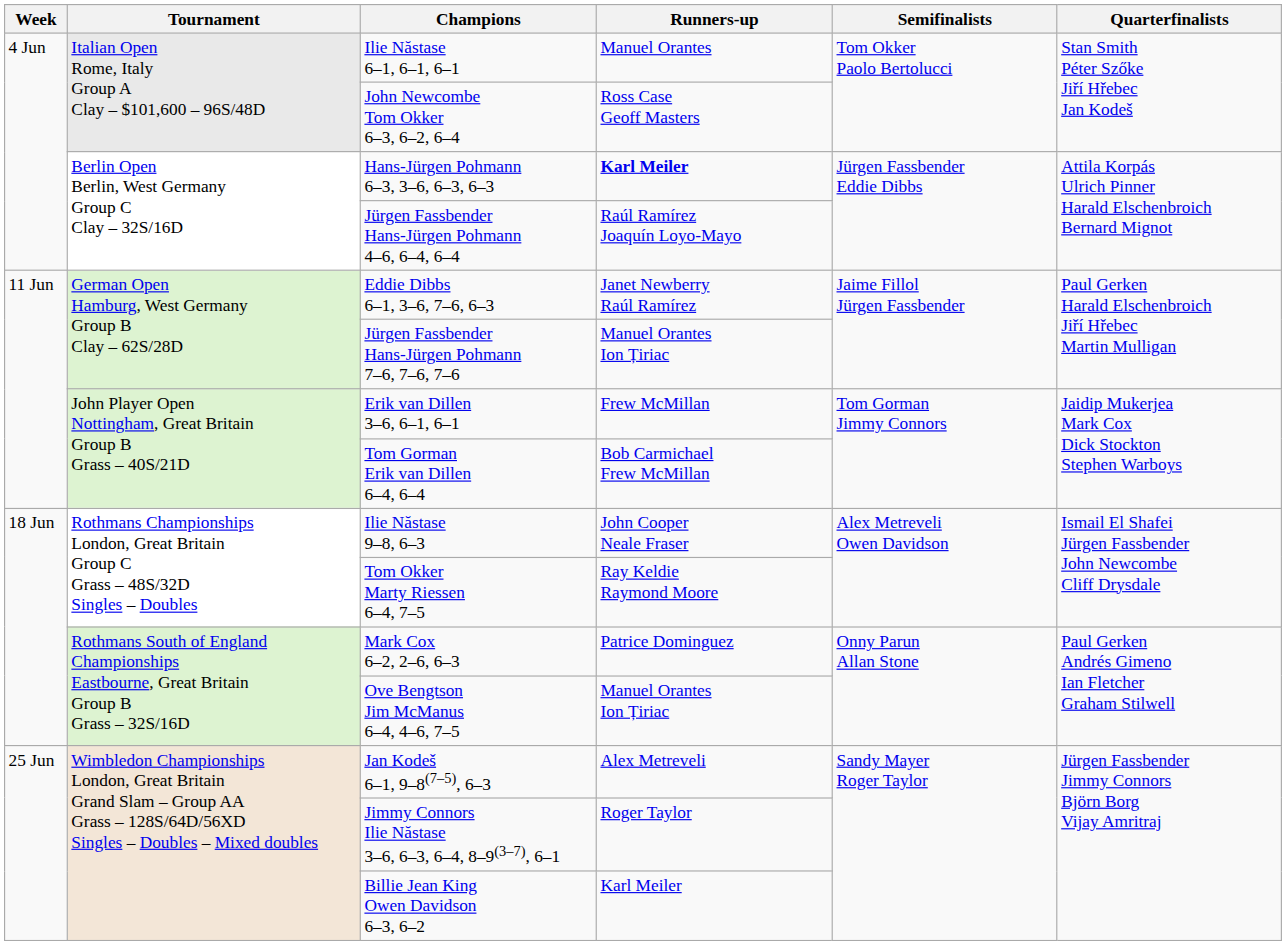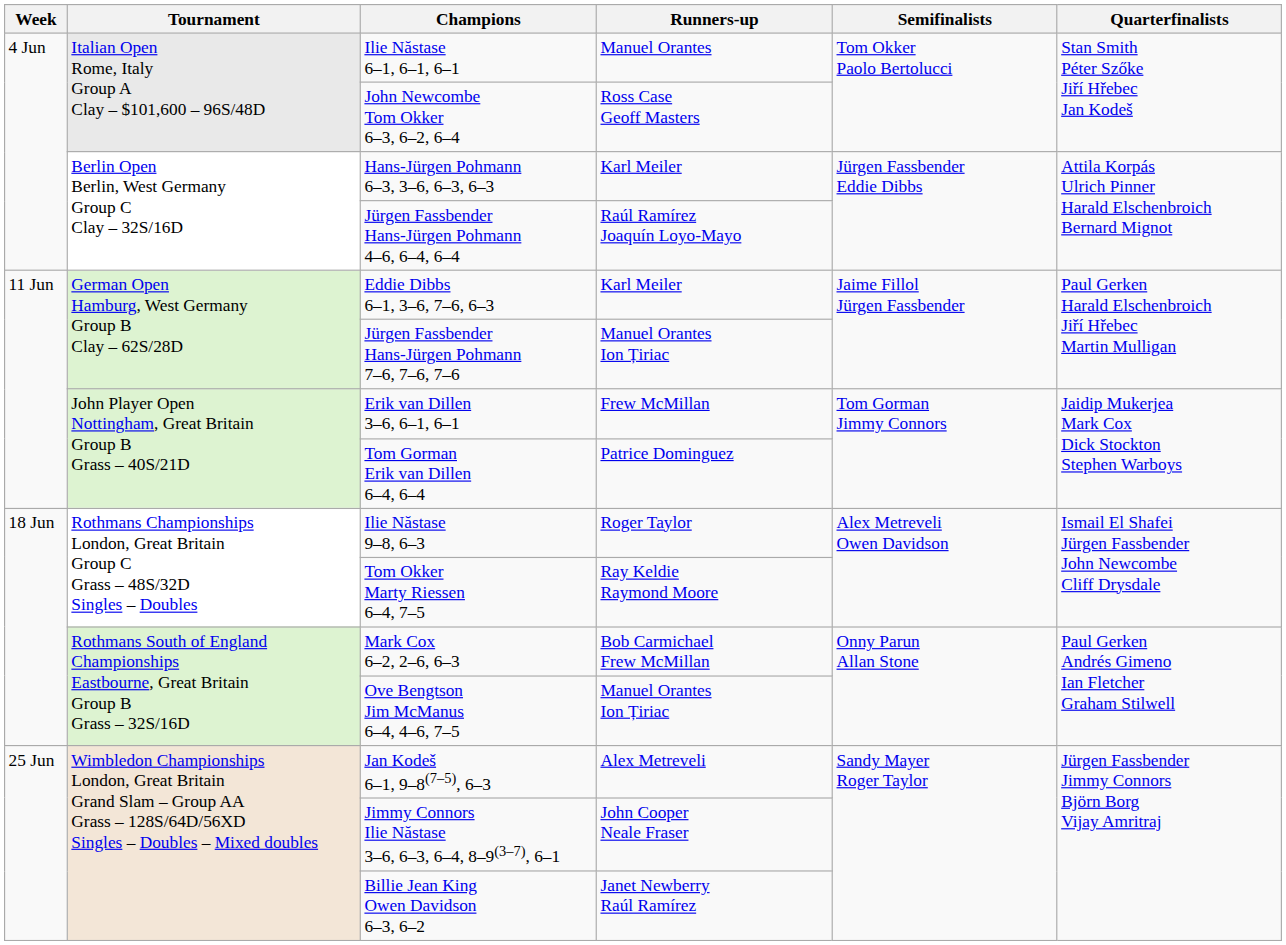Hans-Jürgen Pohmann 6–3, 3–6, 6–3, 6–3 | Runners-up: bold -> normal
Eddie Dibbs 6–1, 3–6, 7–6, 6–3 | Runners-up: Janet Newberry Raúl Ramírez -> Karl Meiler
Tom Gorman Erik van Dillen 6–4, 6–4 | Runners-up: Bob Carmichael Frew McMillan -> Patrice Dominguez
Ilie Năstase 9–8, 6–3 | Runners-up: John Cooper Neale Fraser -> Roger Taylor
Mark Cox 6–2, 2–6, 6–3 | Runners-up: Patrice Dominguez -> Bob Carmichael Frew McMillan
Jimmy Connors Ilie Năstase 3–6, 6–3, 6–4, 8–9(3–7), 6–1 | Runners-up: Roger Taylor -> John Cooper Neale Fraser
Billie Jean King Owen Davidson 6–3, 6–2 | Runners-up: Karl Meiler -> Janet Newberry Raúl Ramírez
